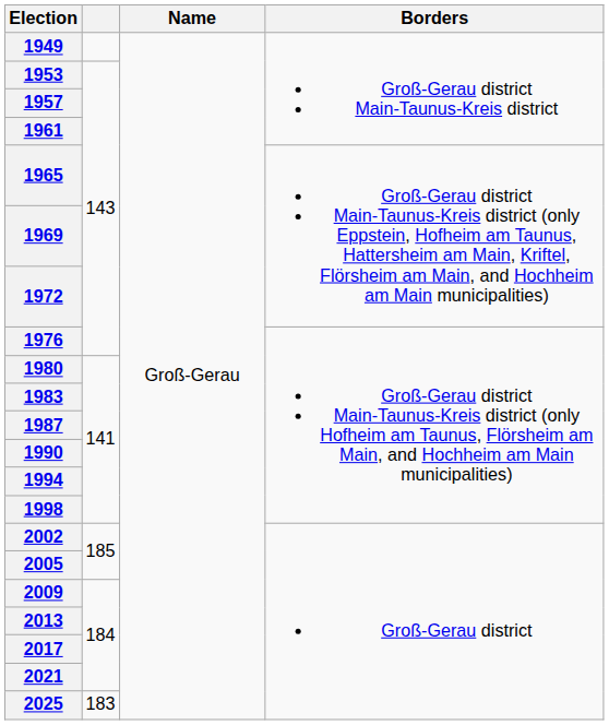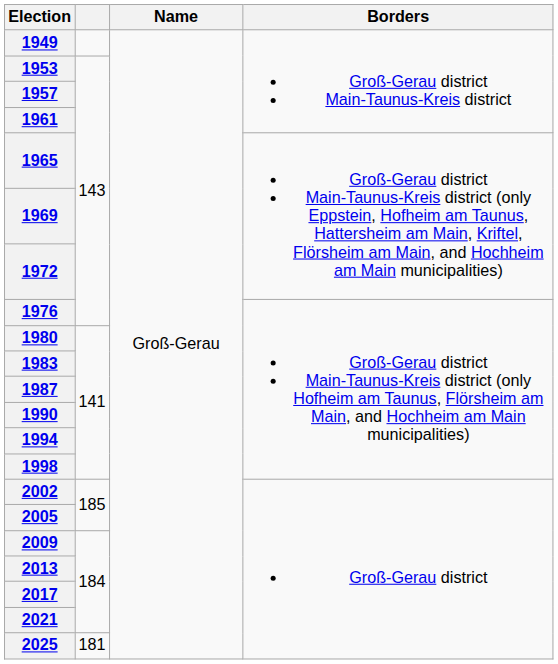2025 | column 2: 183 -> 181
